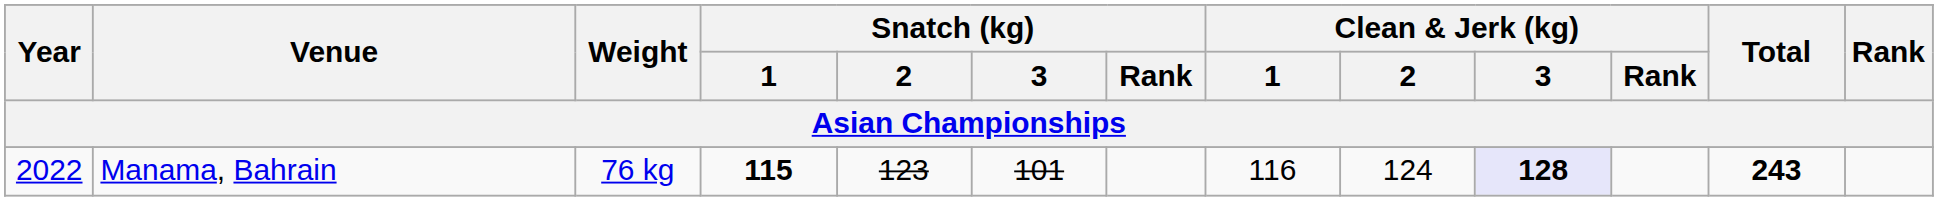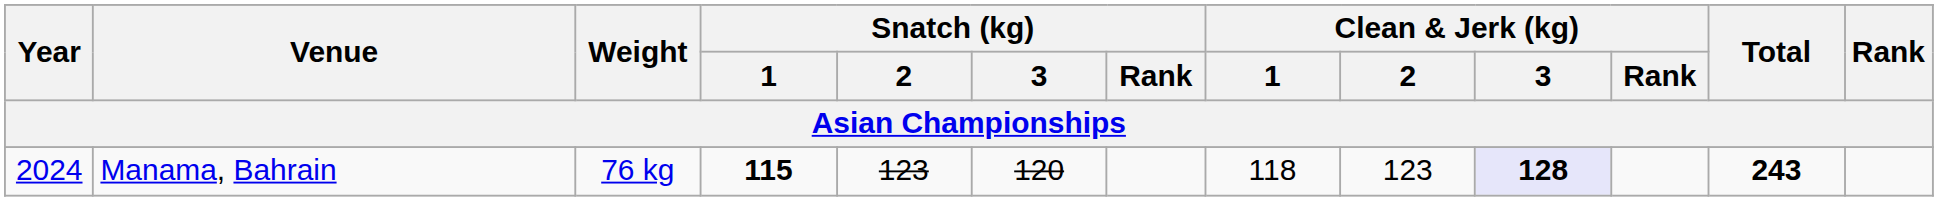Manama, Bahrain | Year: 2022 -> 2024
Manama, Bahrain | Snatch (kg) / 3: 101 -> 120
Manama, Bahrain | Clean & Jerk (kg) / 1: 116 -> 118
Manama, Bahrain | Clean & Jerk (kg) / 2: 124 -> 123
